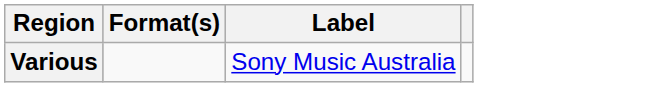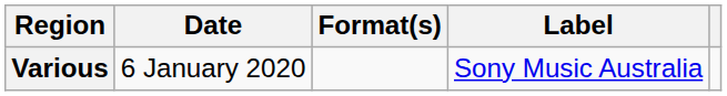+ column: Date | 6 January 2020
